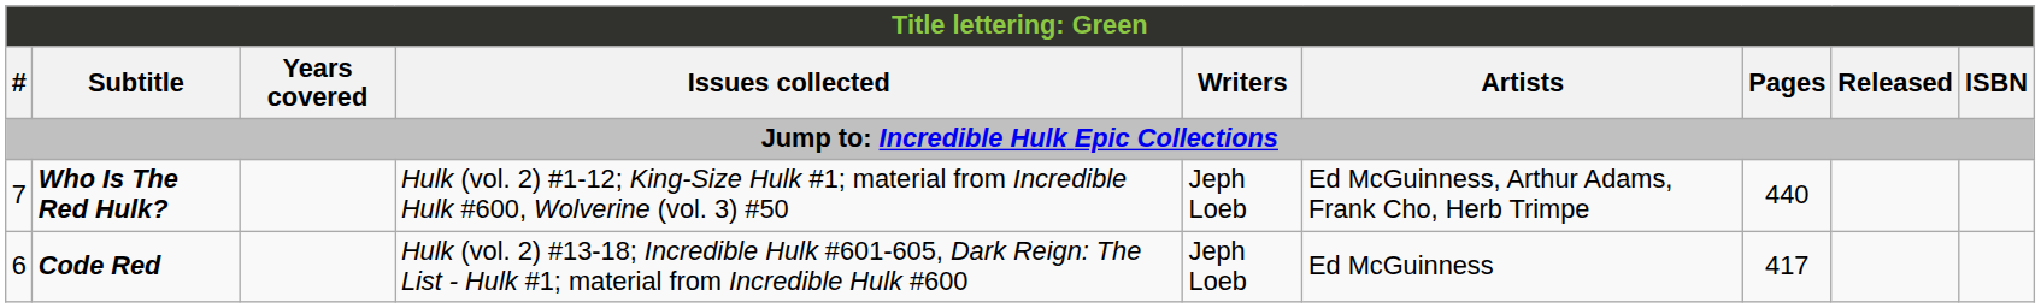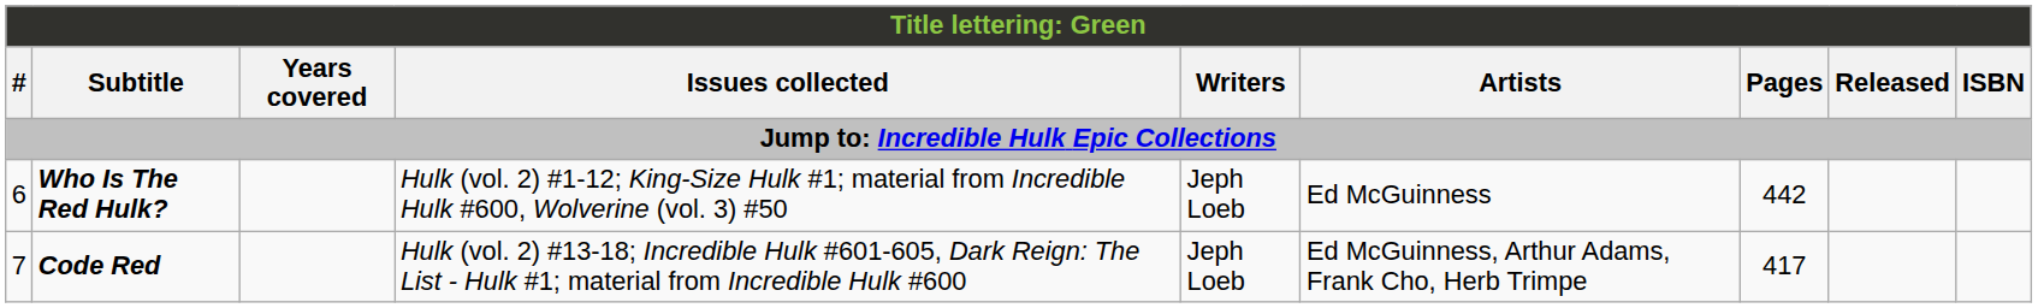Who Is The Red Hulk? | #: 7 -> 6
Who Is The Red Hulk? | Artists: Ed McGuinness, Arthur Adams, Frank Cho, Herb Trimpe -> Ed McGuinness
Who Is The Red Hulk? | Pages: 440 -> 442
Code Red | #: 6 -> 7
Code Red | Artists: Ed McGuinness -> Ed McGuinness, Arthur Adams, Frank Cho, Herb Trimpe
